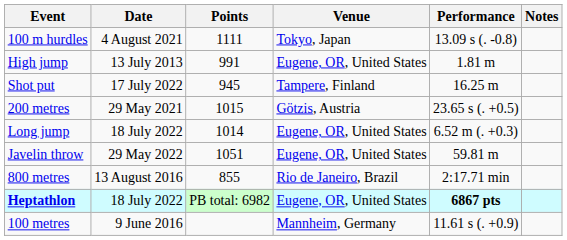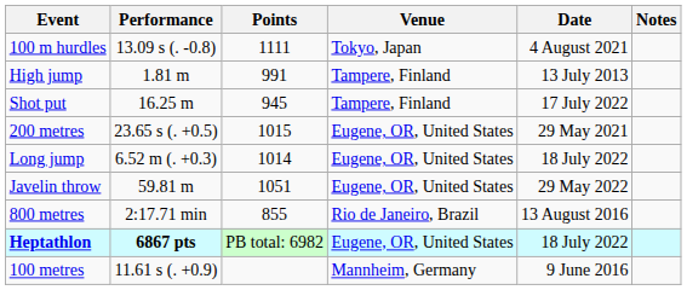columns swapped: Performance <-> Date
High jump | Venue: Eugene, OR, United States -> Tampere, Finland
200 metres | Venue: Götzis, Austria -> Eugene, OR, United States
